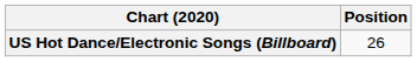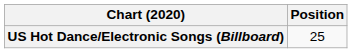US Hot Dance/Electronic Songs (Billboard) | Position: 26 -> 25
